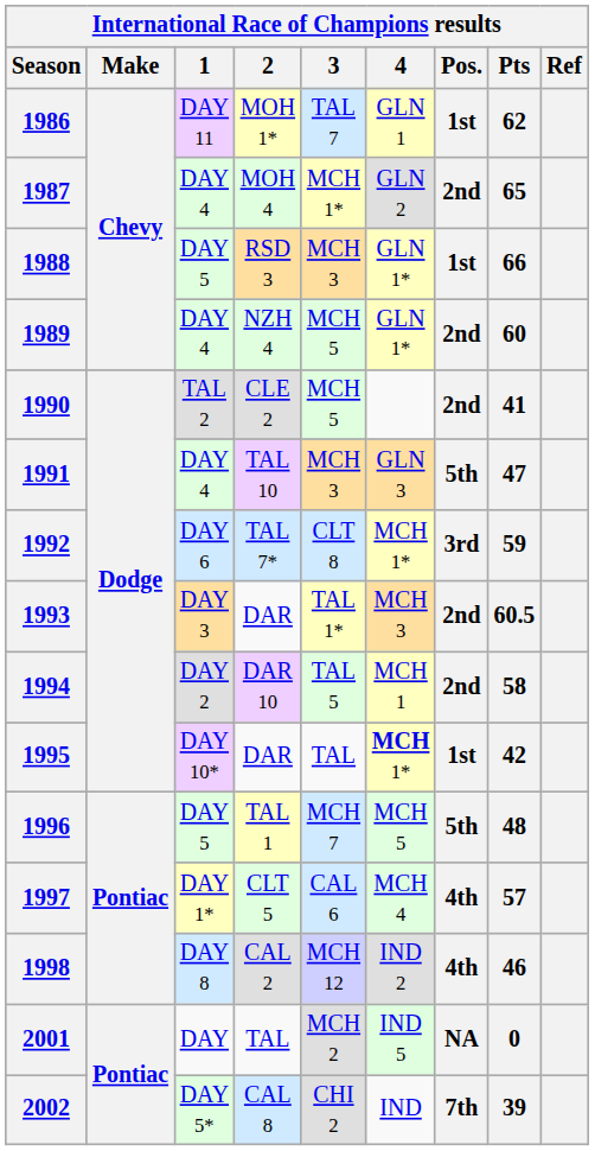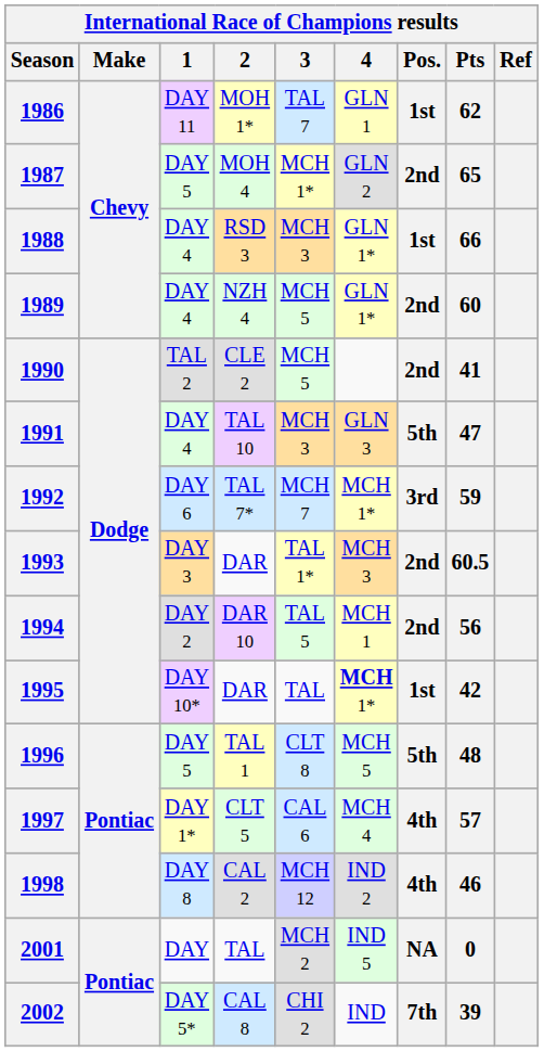1987 | 1: DAY 4 -> DAY 5
1988 | 1: DAY 5 -> DAY 4
1992 | 3: CLT 8 -> MCH 7
1994 | Pts: 58 -> 56
1996 | 3: MCH 7 -> CLT 8
